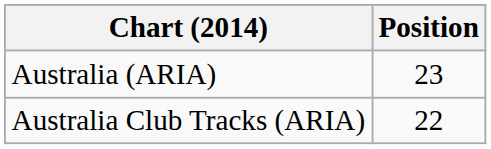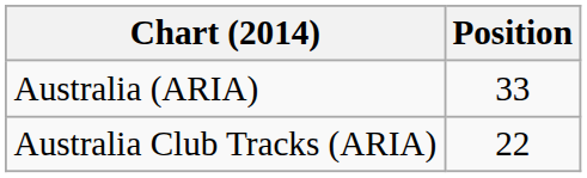Australia (ARIA) | Position: 23 -> 33
